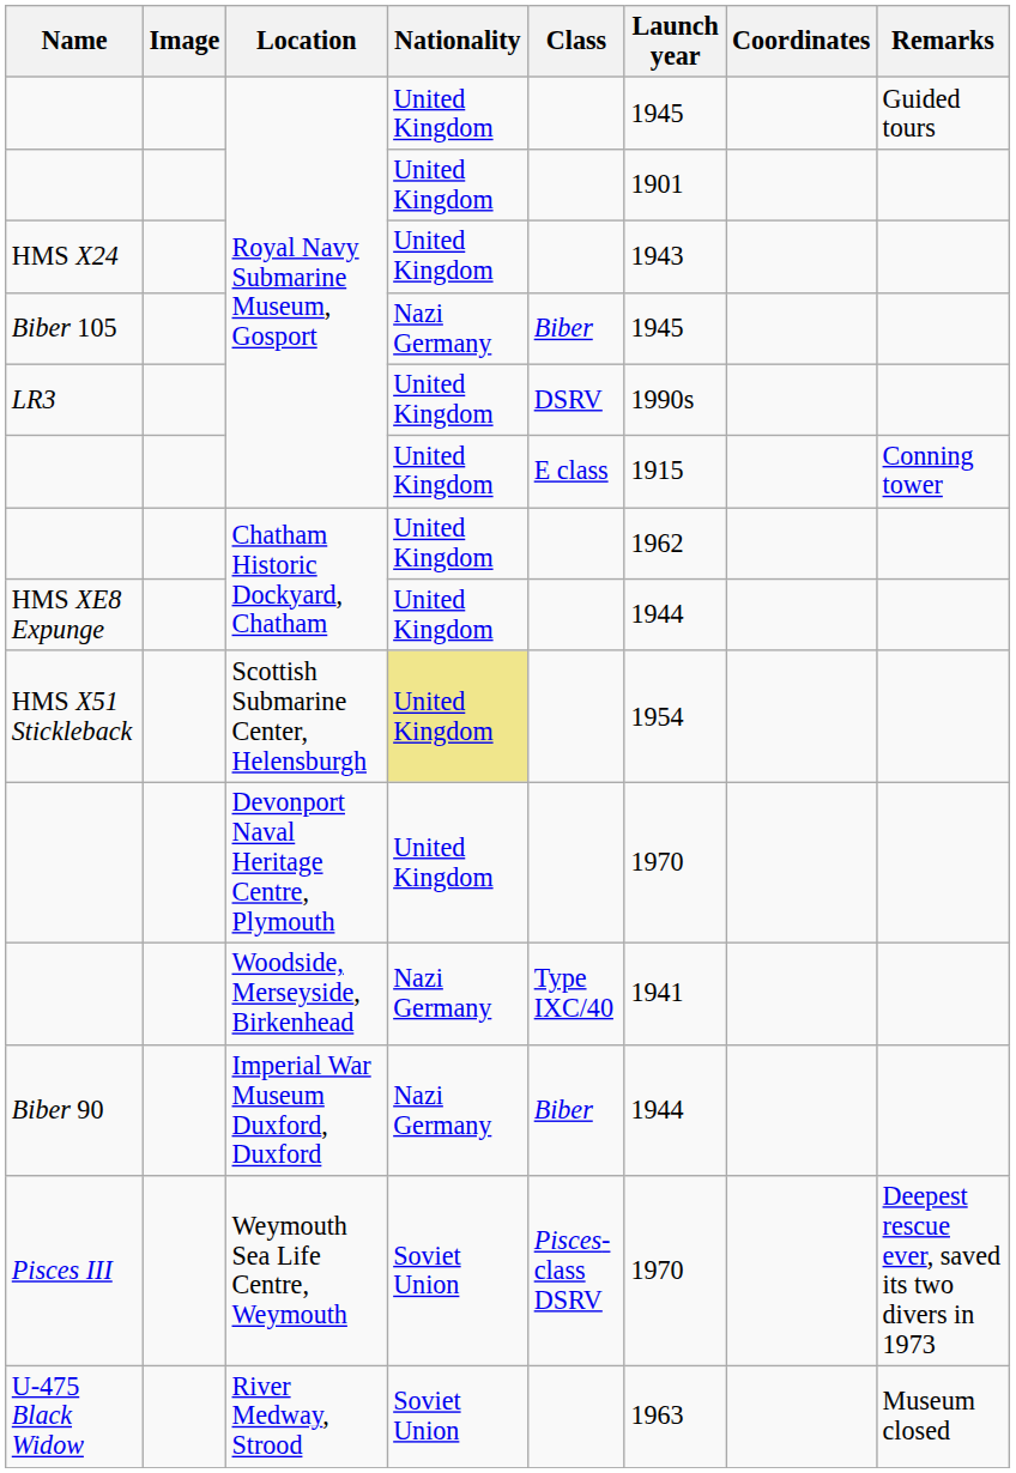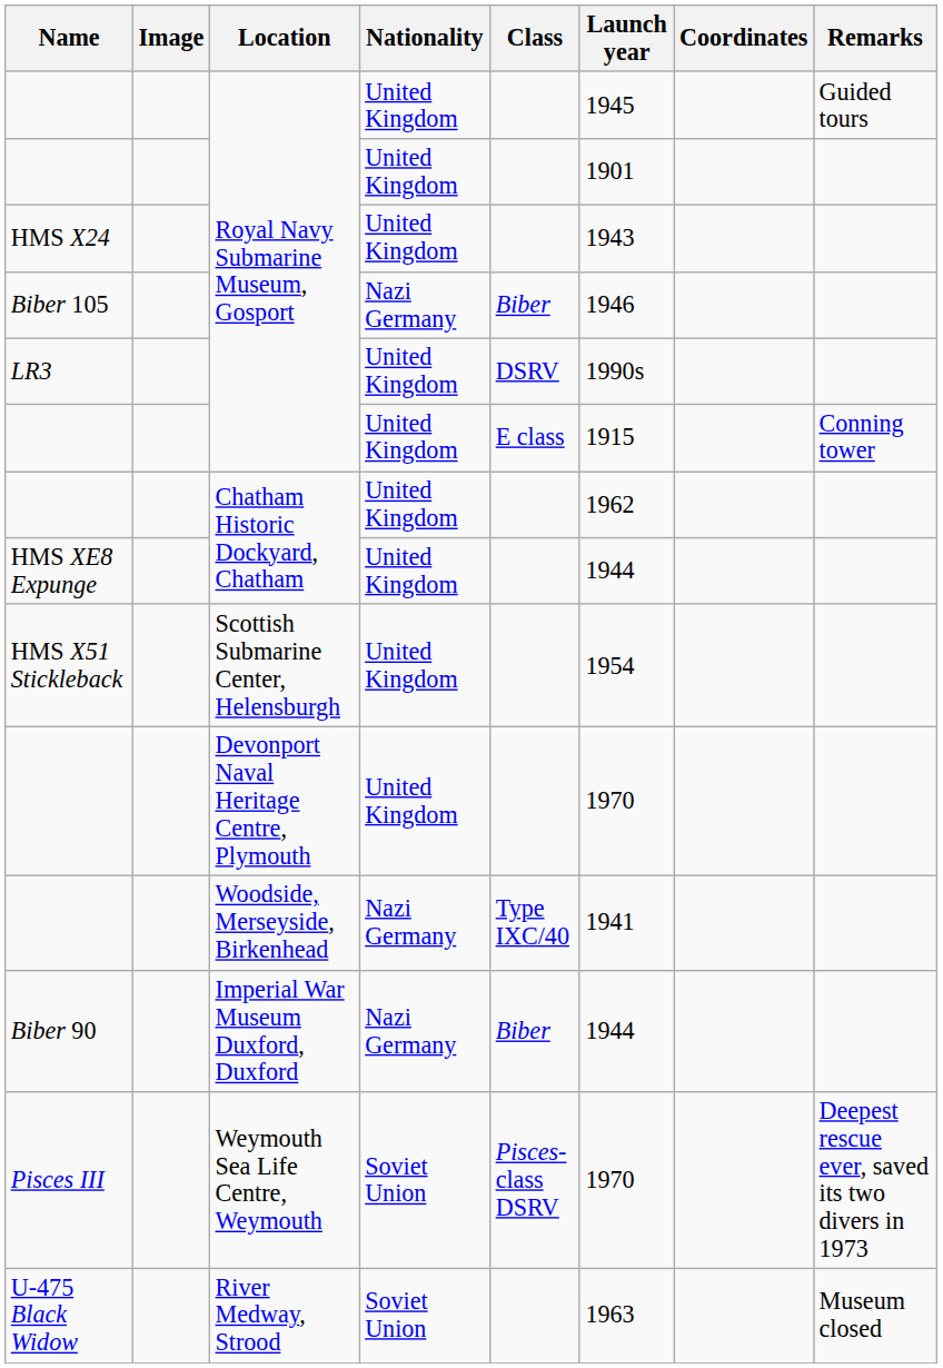Biber 105 | Launch year: 1945 -> 1946
HMS X51 Stickleback | Nationality: khaki background -> no background
